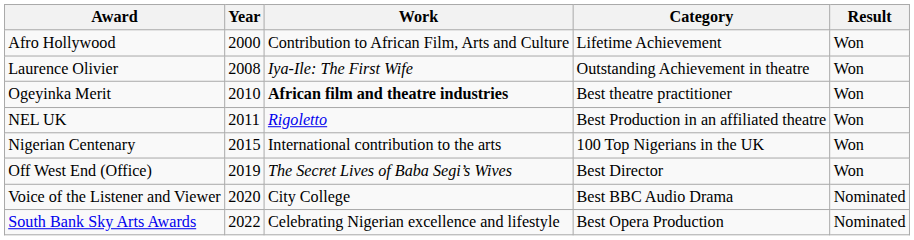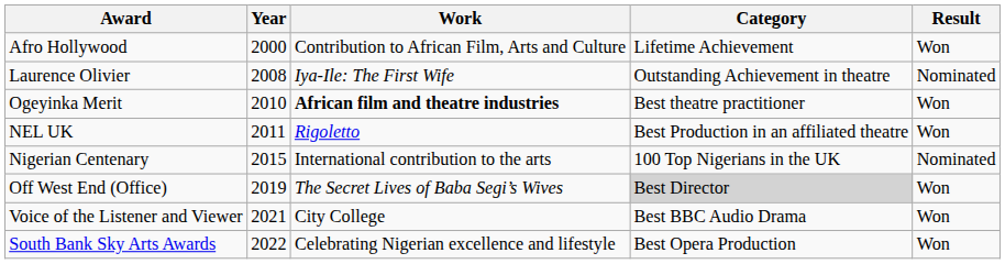Laurence Olivier | Result: Won -> Nominated
Nigerian Centenary | Result: Won -> Nominated
Off West End (Office) | Category: no background -> lightgrey background
Voice of the Listener and Viewer | Year: 2020 -> 2021
Voice of the Listener and Viewer | Result: Nominated -> Won
South Bank Sky Arts Awards | Result: Nominated -> Won
